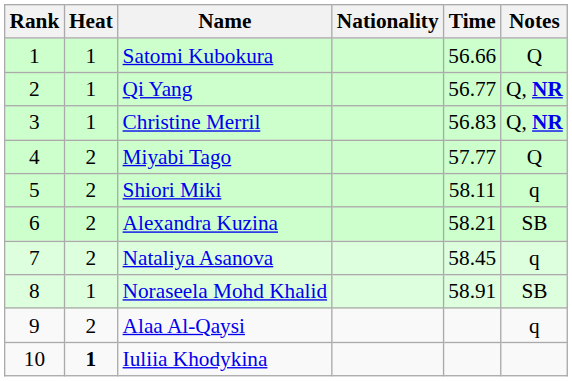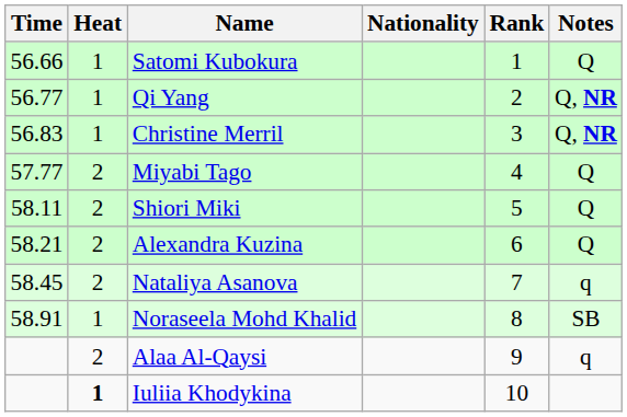columns swapped: Rank <-> Time
Shiori Miki | Notes: q -> Q
Alexandra Kuzina | Notes: SB -> Q
